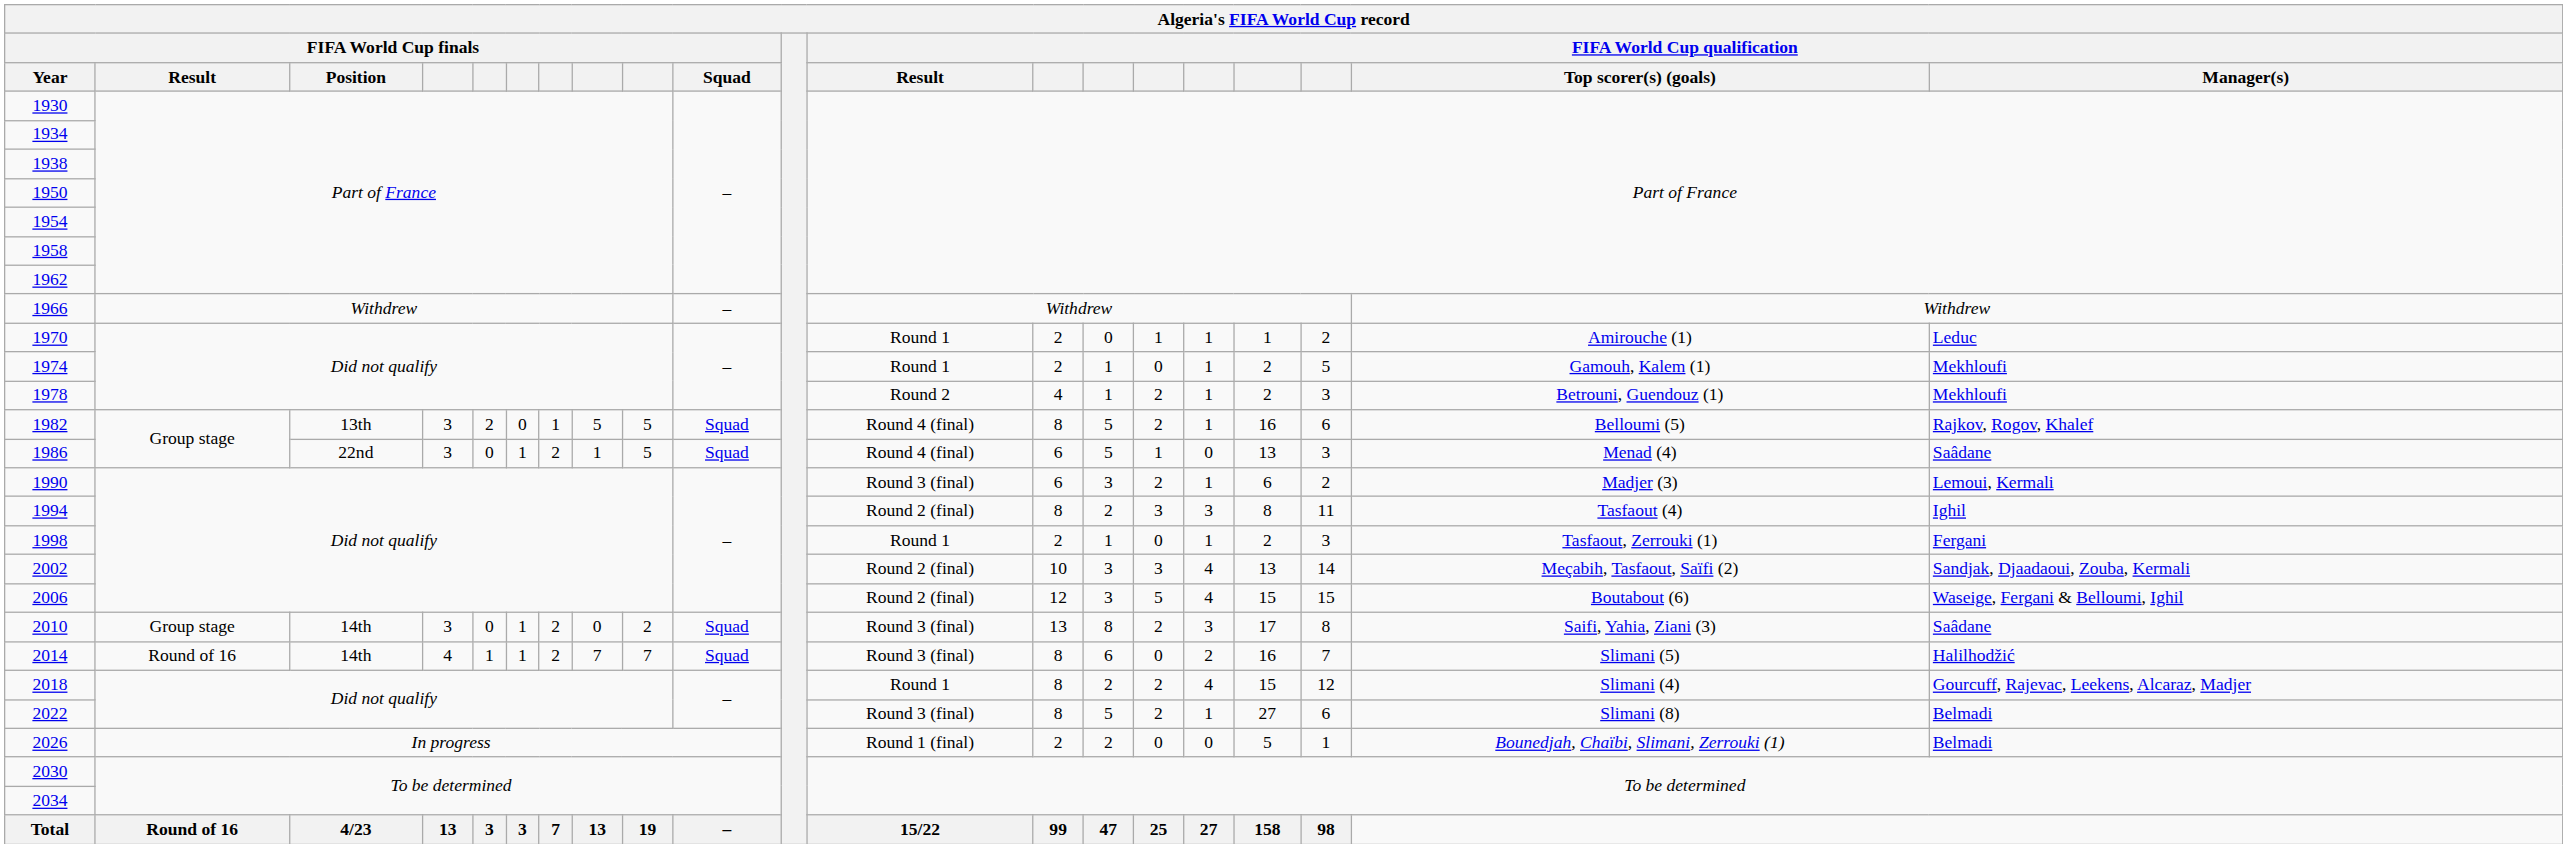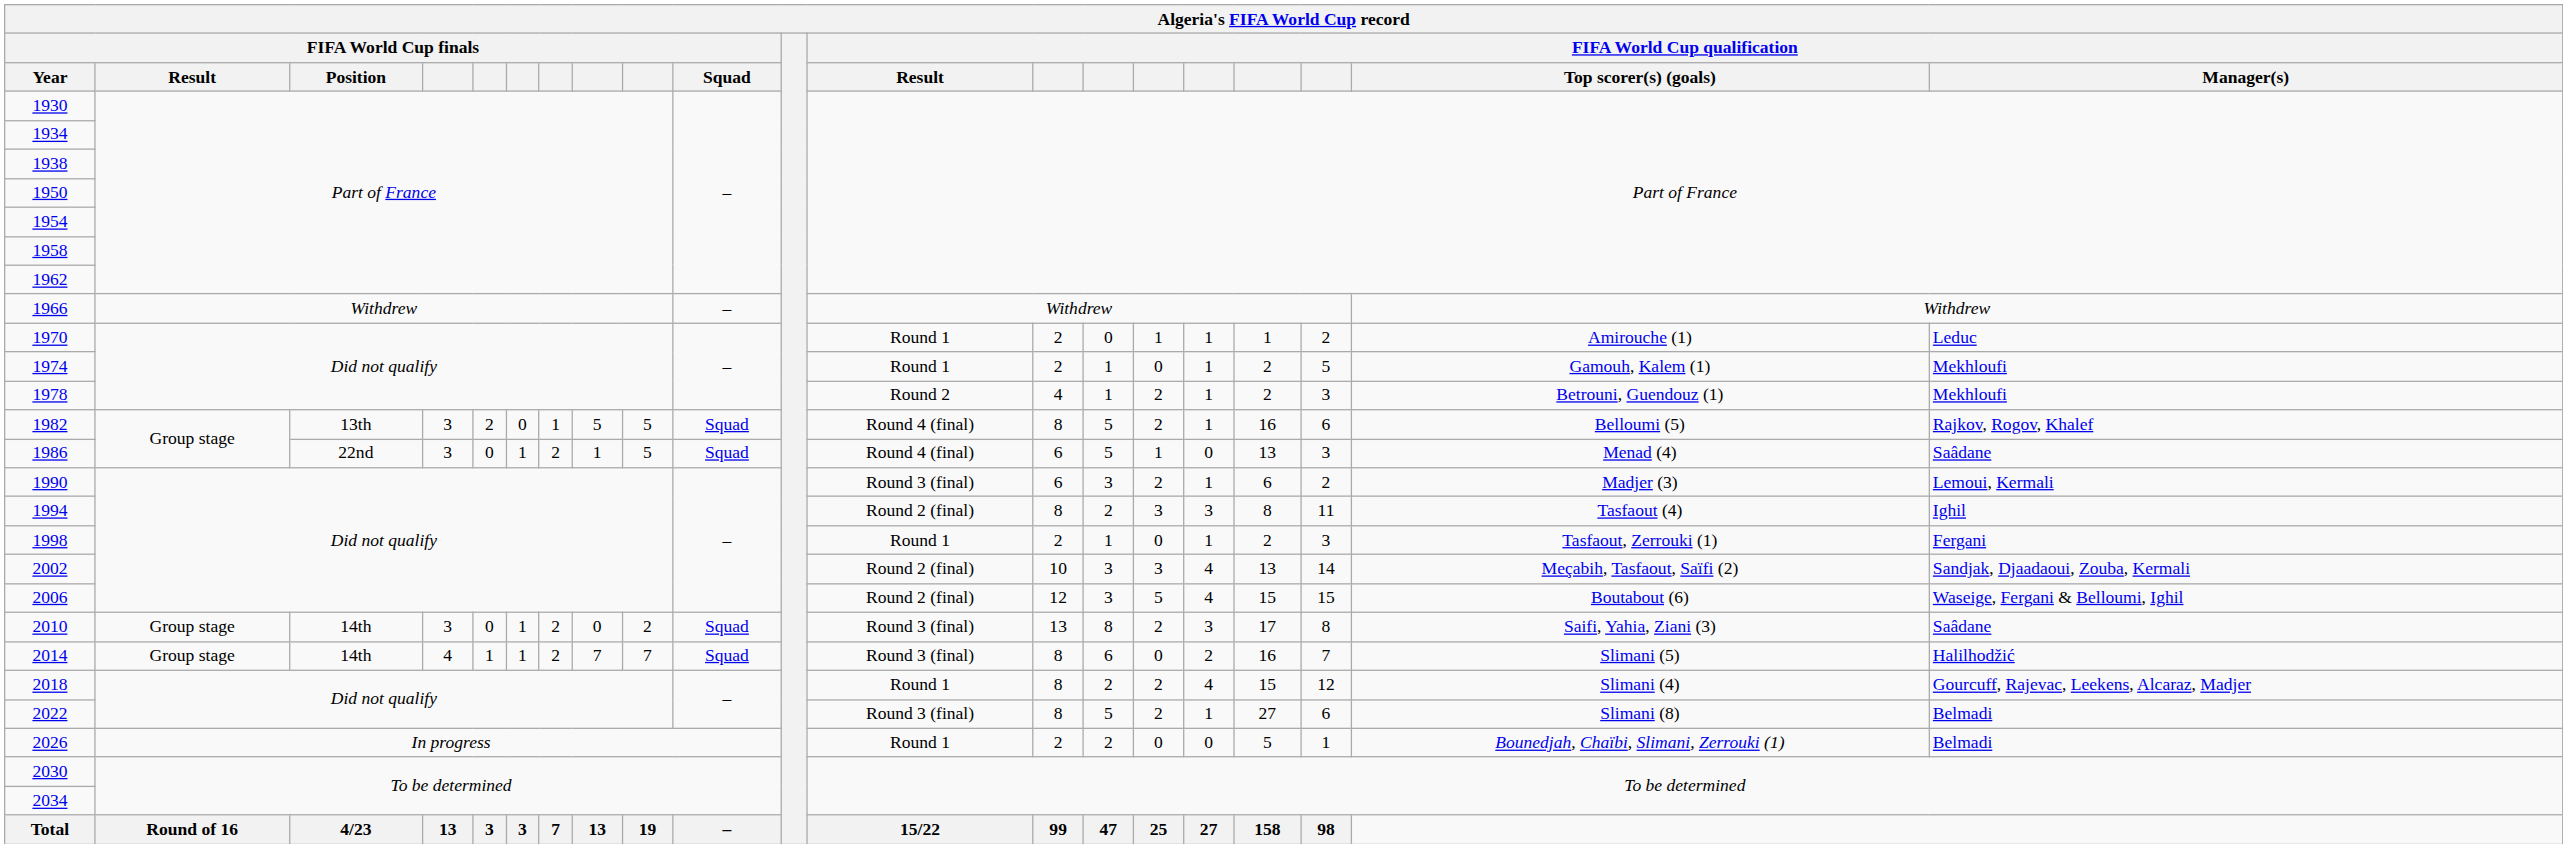2014 | column 2: Round of 16 -> Group stage
2026 | column 12: Round 1 (final) -> Round 1
